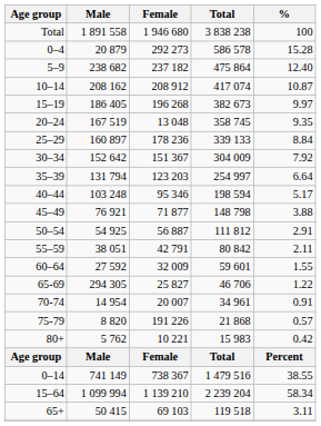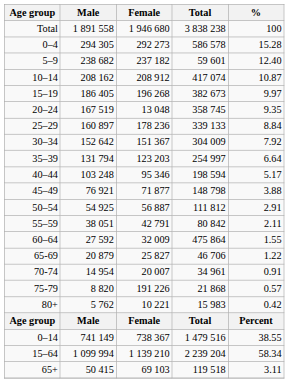0–4 | Male: 20 879 -> 294 305
5–9 | Total: 475 864 -> 59 601
60–64 | Total: 59 601 -> 475 864
65-69 | Male: 294 305 -> 20 879
